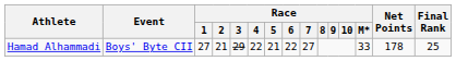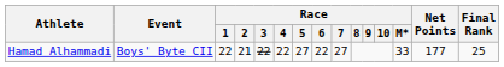Hamad Alhammadi | Race / 1: 27 -> 22
Hamad Alhammadi | Race / 3: 29 -> 22
Hamad Alhammadi | Race / 5: 21 -> 27
Hamad Alhammadi | Net Points: 178 -> 177
